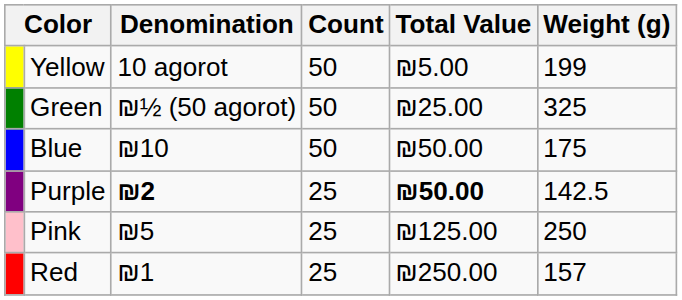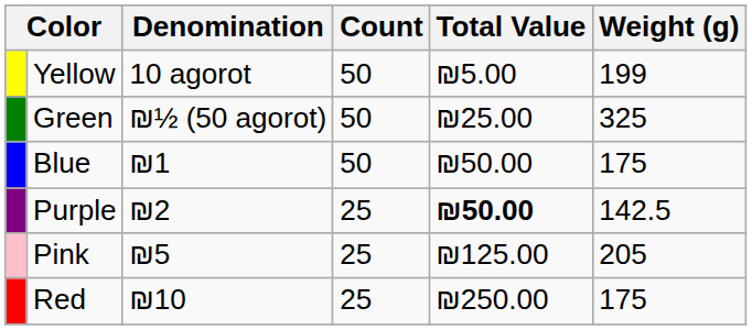Blue | Denomination: ₪10 -> ₪1
Purple | Denomination: bold -> normal
Pink | Weight (g): 250 -> 205
Red | Denomination: ₪1 -> ₪10
Red | Weight (g): 157 -> 175
